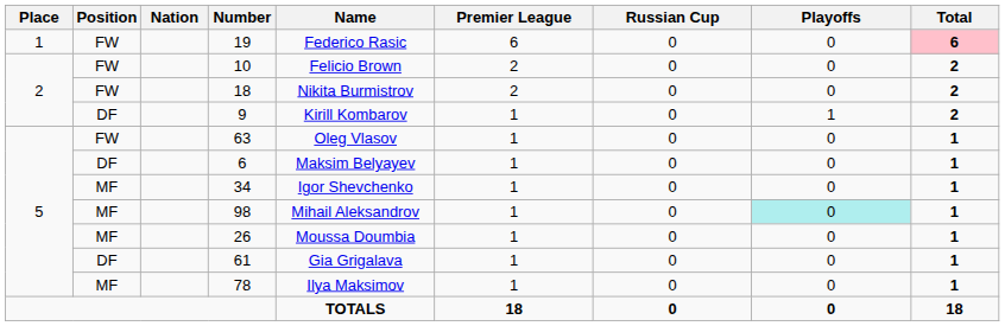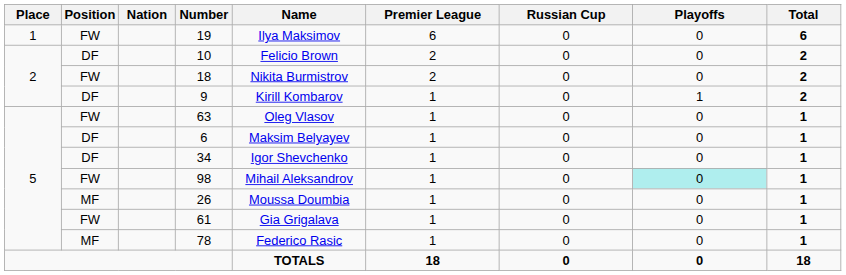19 | Name: Federico Rasic -> Ilya Maksimov
19 | Total: pink background -> no background
10 | Position: FW -> DF
34 | Position: MF -> DF
98 | Position: MF -> FW
61 | Position: DF -> FW
78 | Name: Ilya Maksimov -> Federico Rasic
